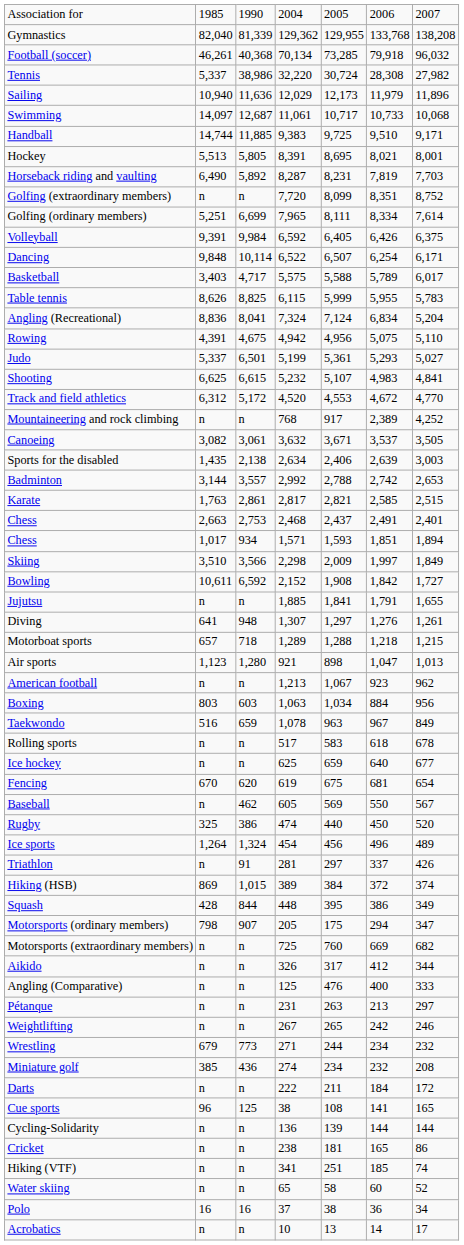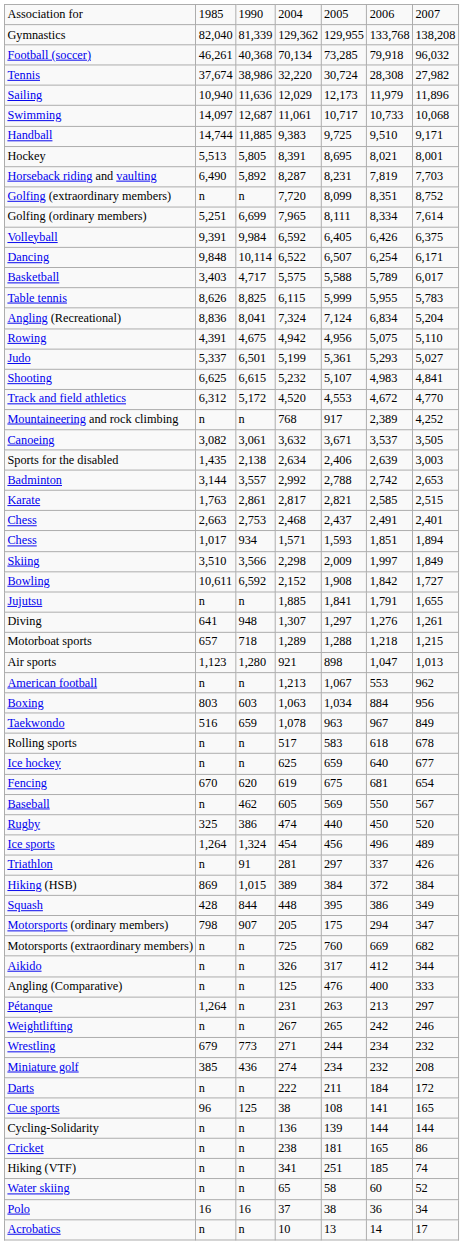Tennis | column 2: 5,337 -> 37,674
American football | column 6: 923 -> 553
Hiking (HSB) | column 7: 374 -> 384
Pétanque | column 2: n -> 1,264
